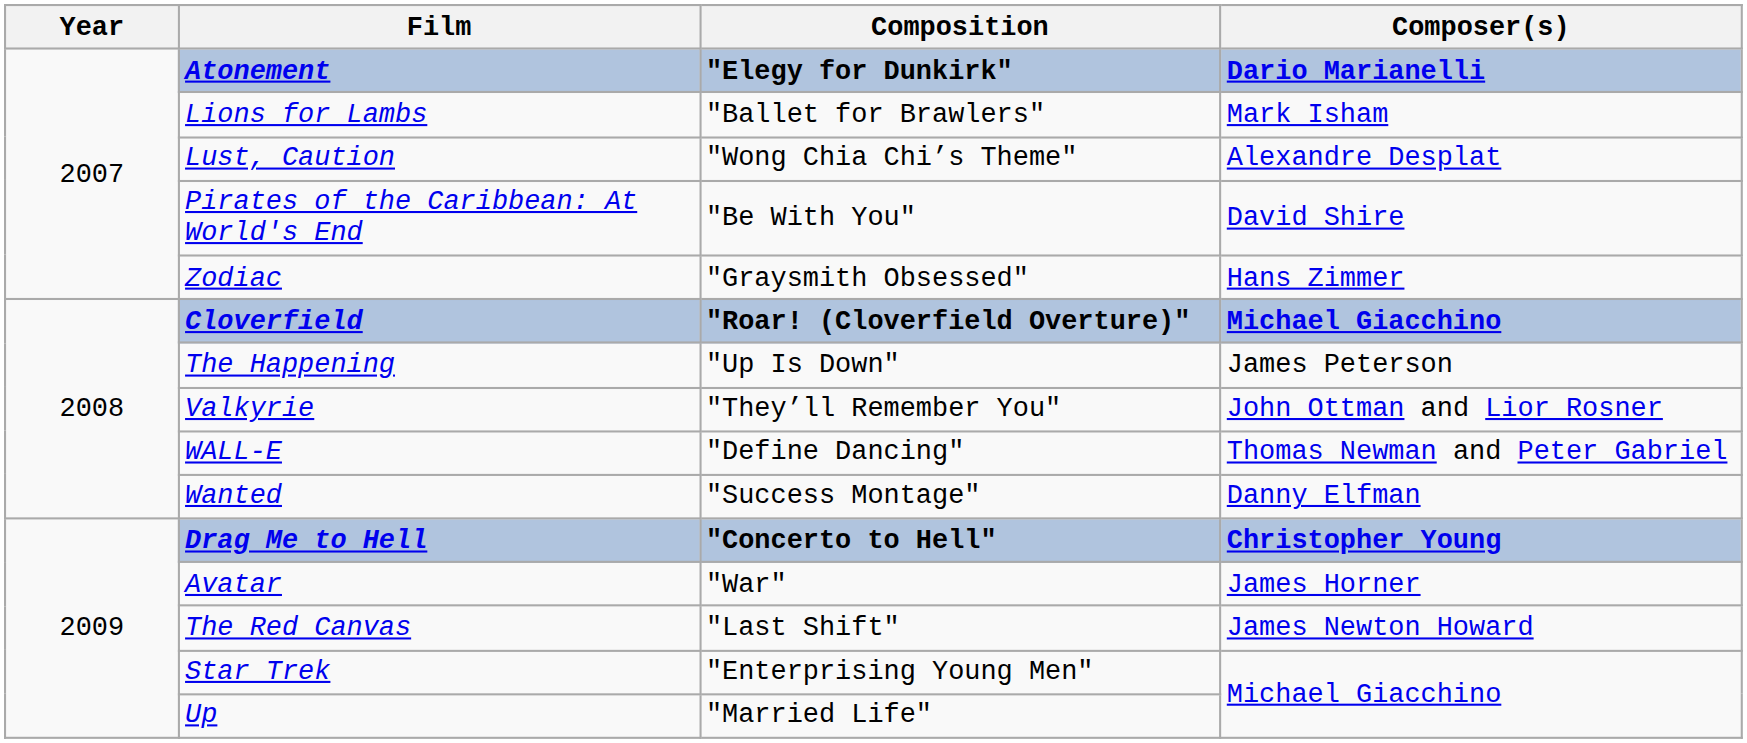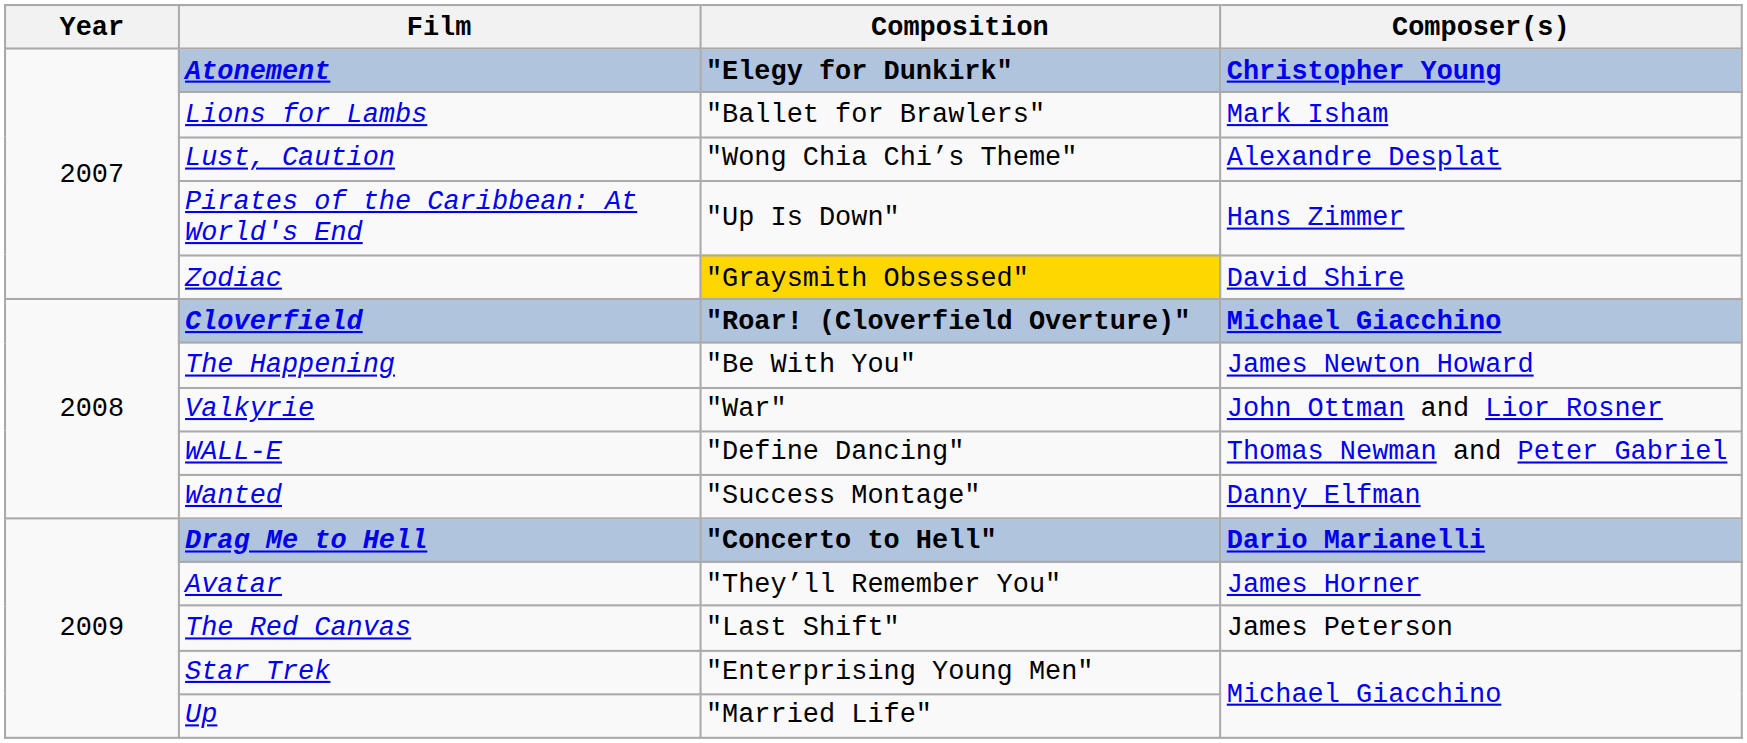Atonement | Composer(s): Dario Marianelli -> Christopher Young
Pirates of the Caribbean: At World's End | Composition: "Be With You" -> "Up Is Down"
Pirates of the Caribbean: At World's End | Composer(s): David Shire -> Hans Zimmer
Zodiac | Composition: no background -> gold background
Zodiac | Composer(s): Hans Zimmer -> David Shire
The Happening | Composition: "Up Is Down" -> "Be With You"
The Happening | Composer(s): James Peterson -> James Newton Howard
Valkyrie | Composition: "They’ll Remember You" -> "War"
Drag Me to Hell | Composer(s): Christopher Young -> Dario Marianelli
Avatar | Composition: "War" -> "They’ll Remember You"
The Red Canvas | Composer(s): James Newton Howard -> James Peterson
